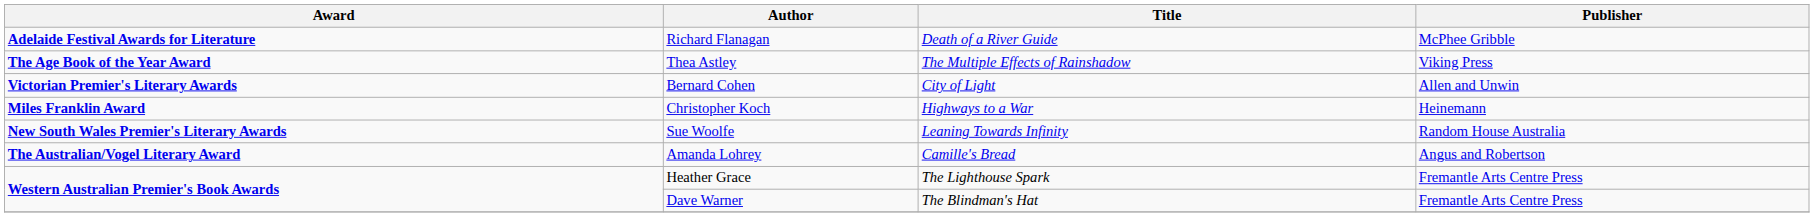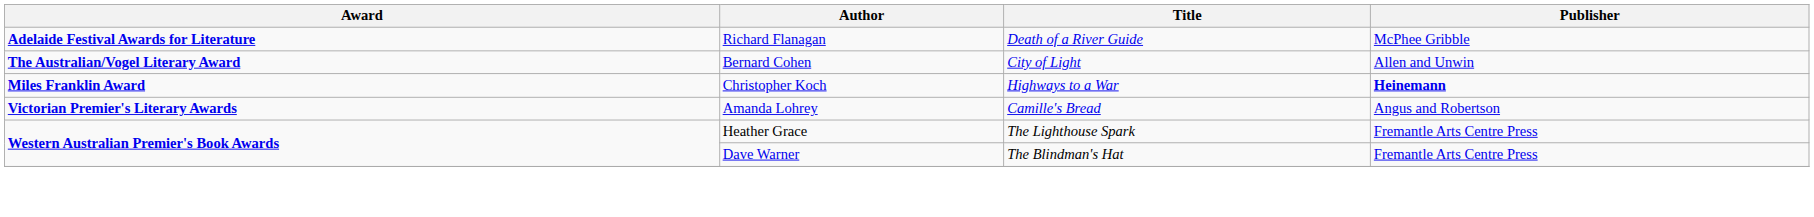- row: The Age Book of the Year Award | Thea Astley | The Multiple Effects of Rainshadow | Viking Press
Bernard Cohen | Award: Victorian Premier's Literary Awards -> The Australian/Vogel Literary Award
Christopher Koch | Publisher: normal -> bold
- row: New South Wales Premier's Literary Awards | Sue Woolfe | Leaning Towards Infinity | Random House Australia
Amanda Lohrey | Award: The Australian/Vogel Literary Award -> Victorian Premier's Literary Awards
